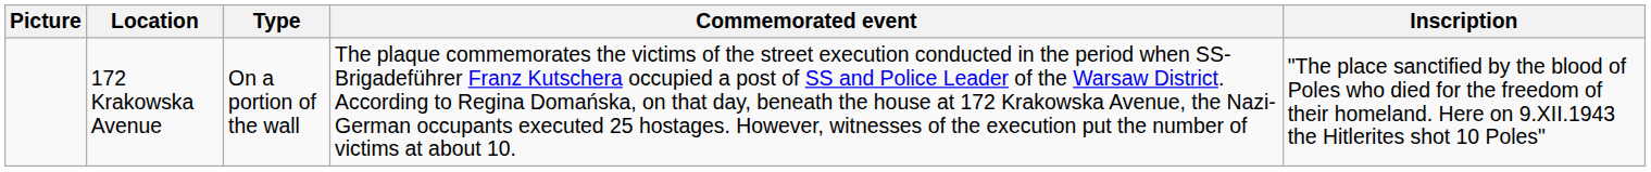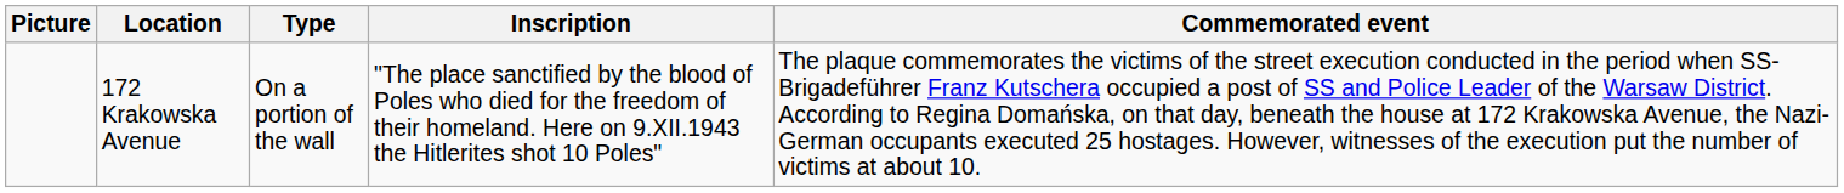columns swapped: Inscription <-> Commemorated event
